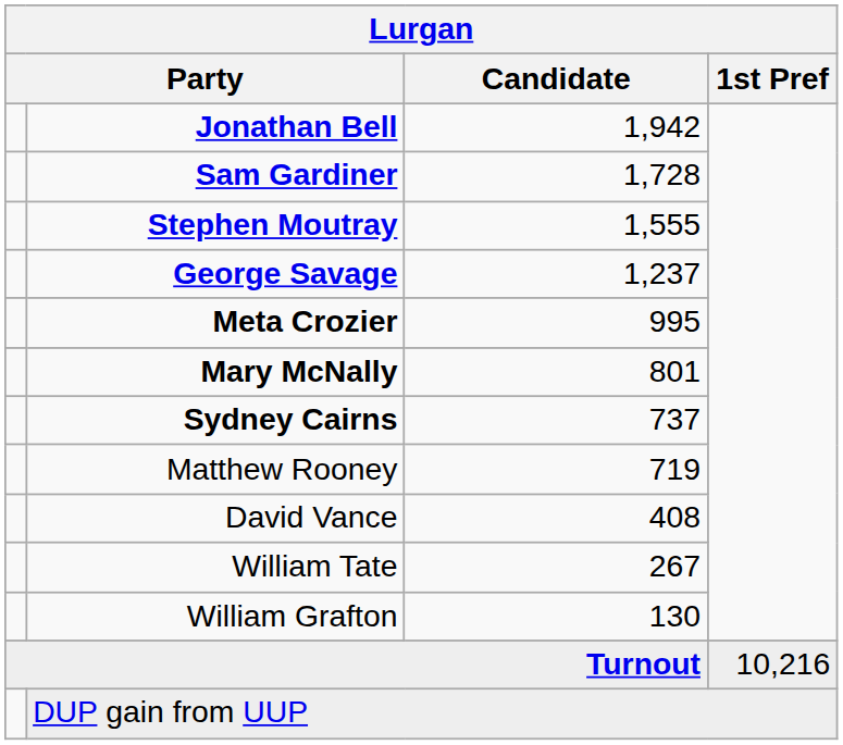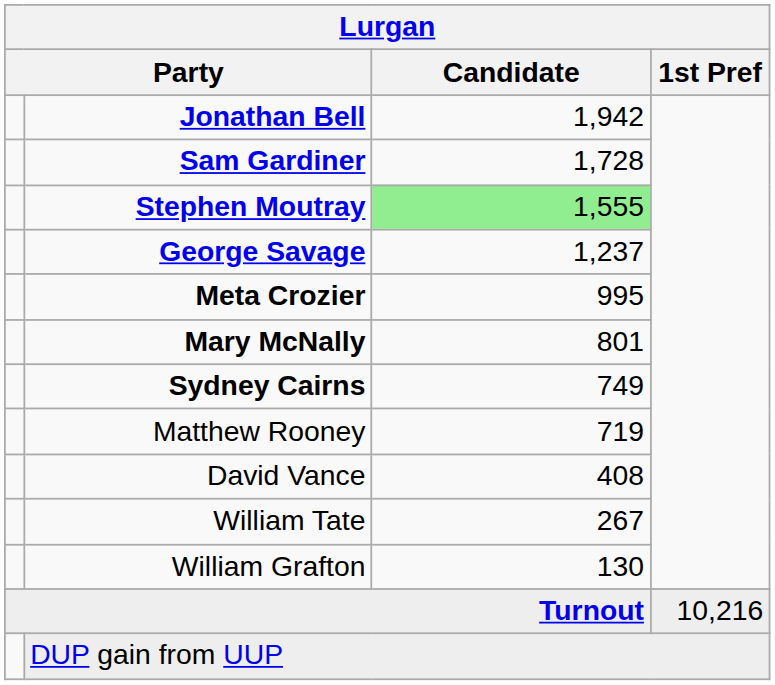Stephen Moutray | Candidate: no background -> lightgreen background
Sydney Cairns | Candidate: 737 -> 749
